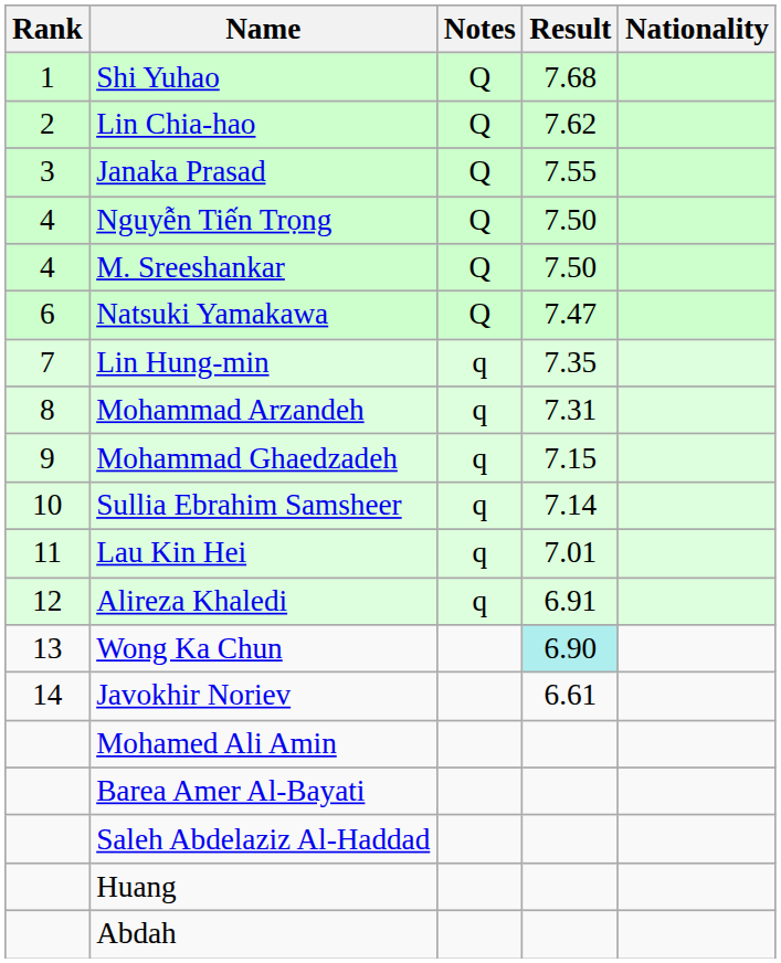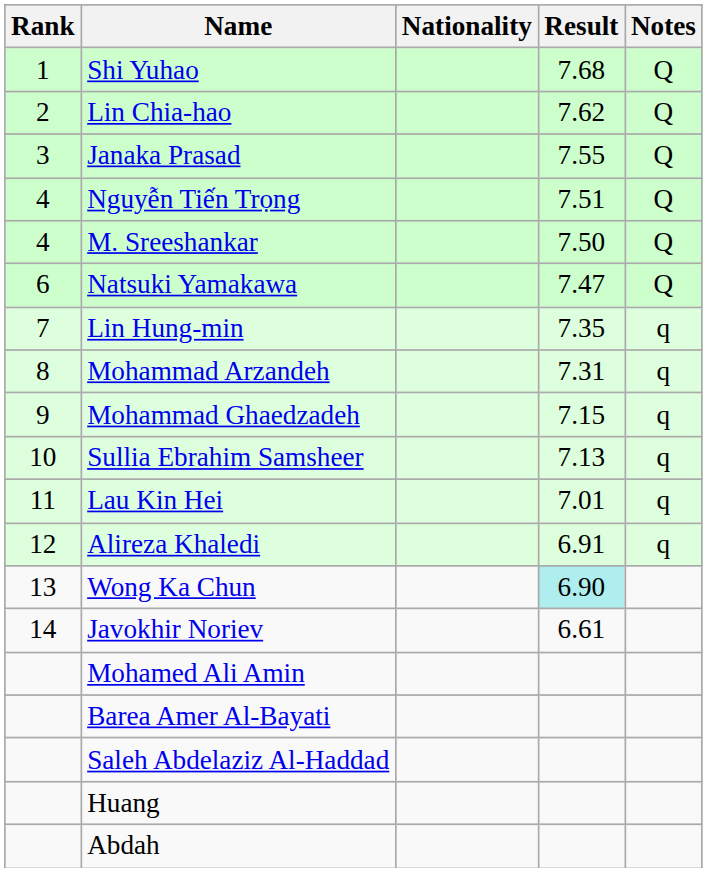columns swapped: Nationality <-> Notes
Nguyễn Tiến Trọng | Result: 7.50 -> 7.51
Sullia Ebrahim Samsheer | Result: 7.14 -> 7.13
